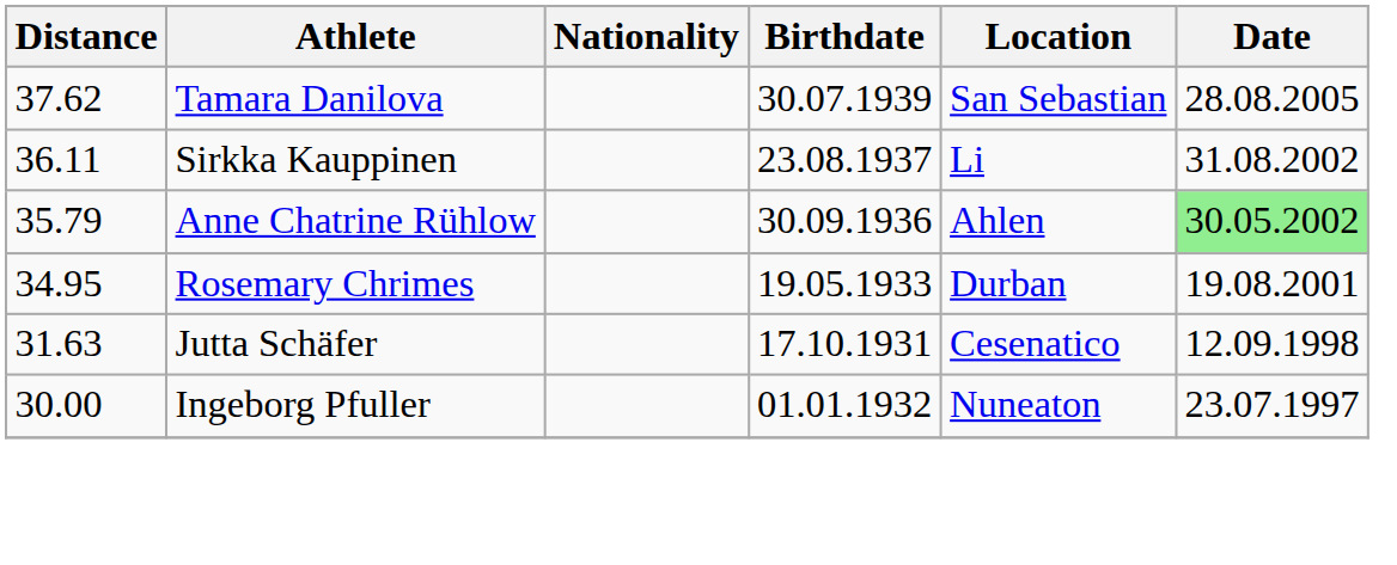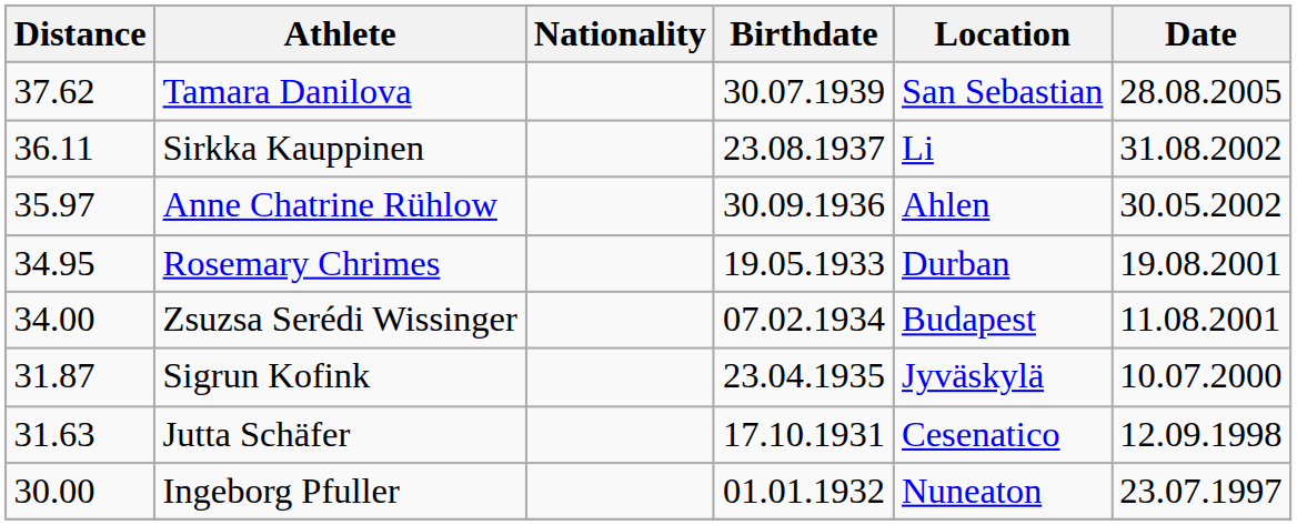Anne Chatrine Rühlow | Distance: 35.79 -> 35.97
Anne Chatrine Rühlow | Date: lightgreen background -> no background
+ row: 34.00 | Zsuzsa Serédi Wissinger | 07.02.1934 | Budapest | 11.08.2001
+ row: 31.87 | Sigrun Kofink | 23.04.1935 | Jyväskylä | 10.07.2000
